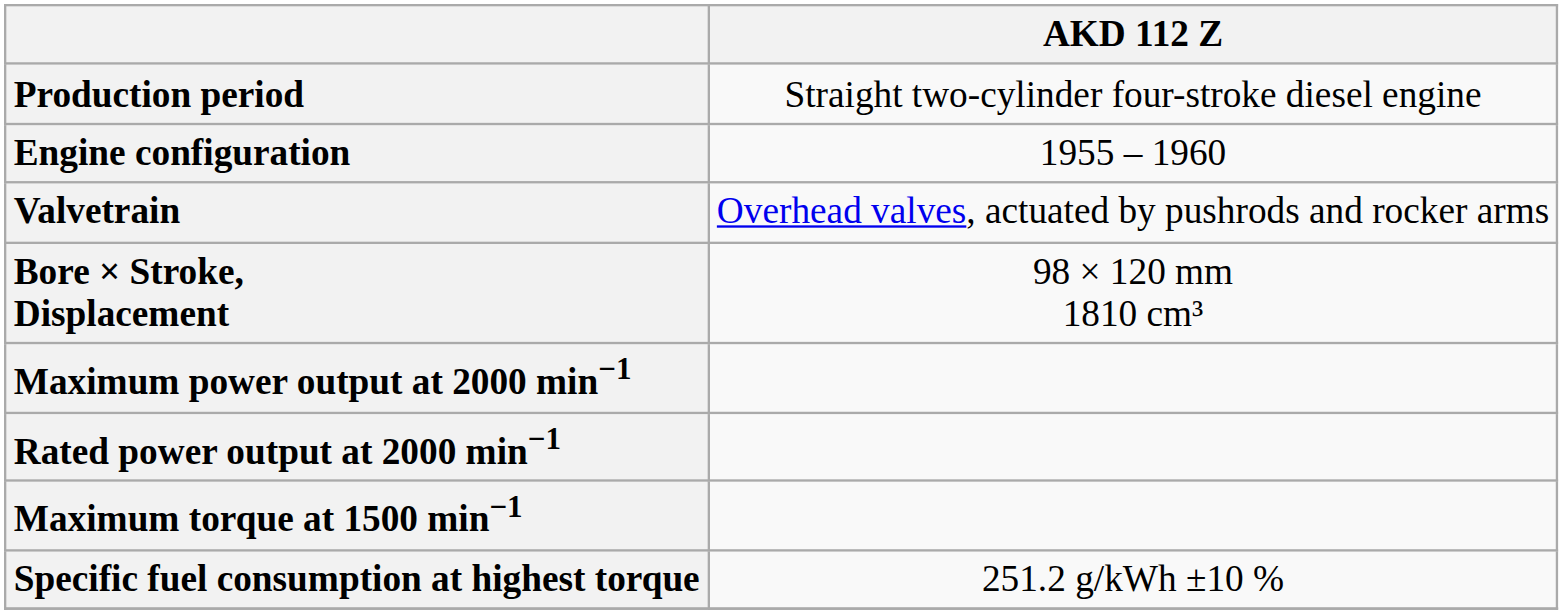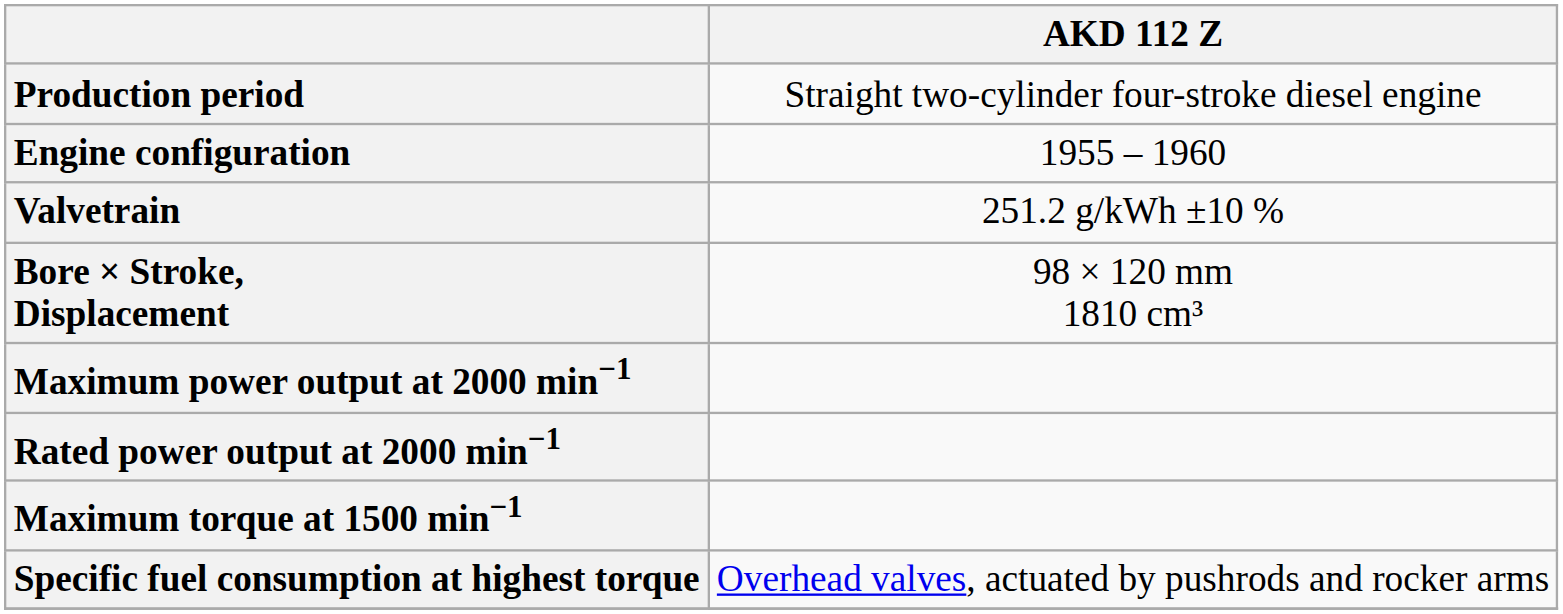Valvetrain | AKD 112 Z: Overhead valves, actuated by pushrods and rocker arms -> 251.2 g/kWh ±10 %
Specific fuel consumption at highest torque | AKD 112 Z: 251.2 g/kWh ±10 % -> Overhead valves, actuated by pushrods and rocker arms
